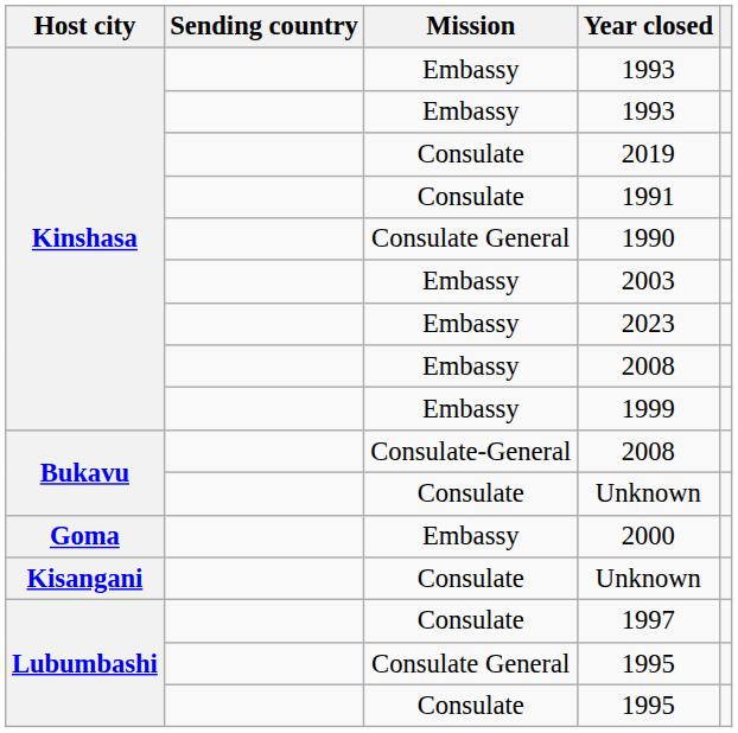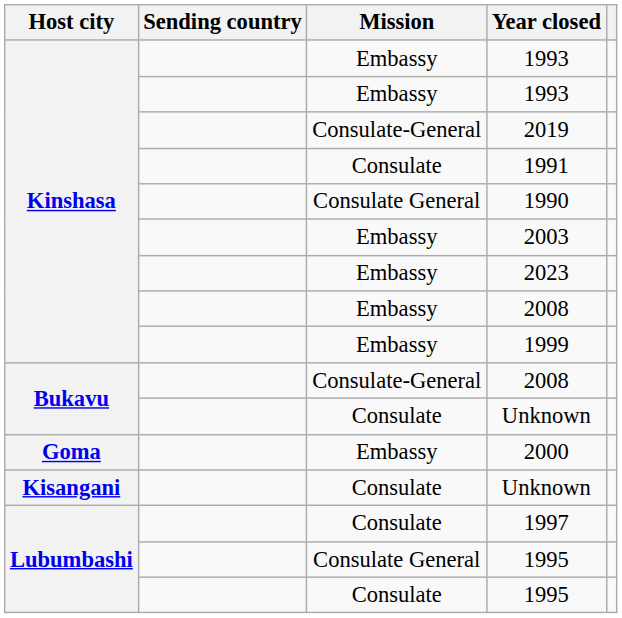2019 | Mission: Consulate -> Consulate-General
